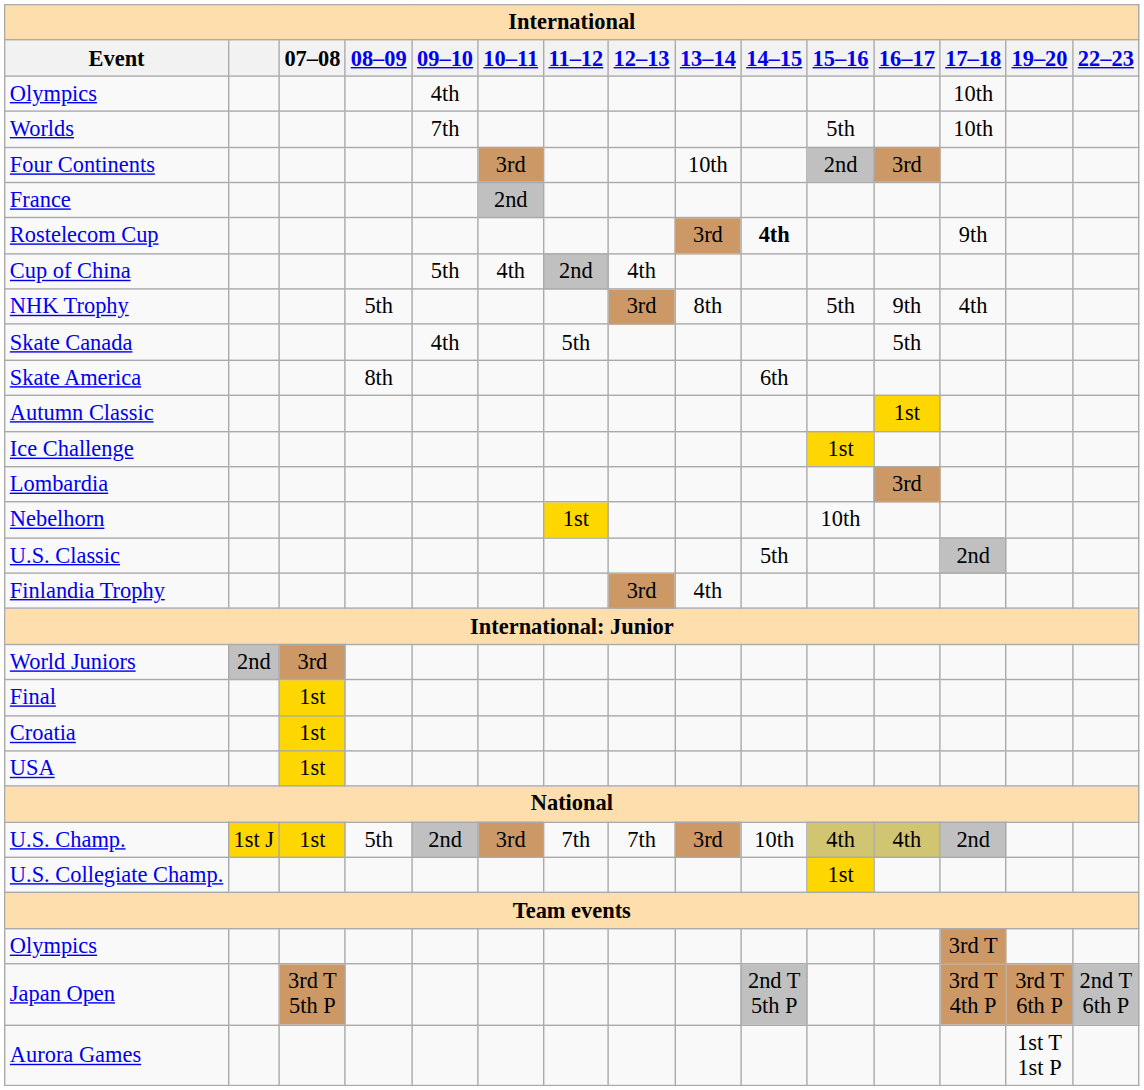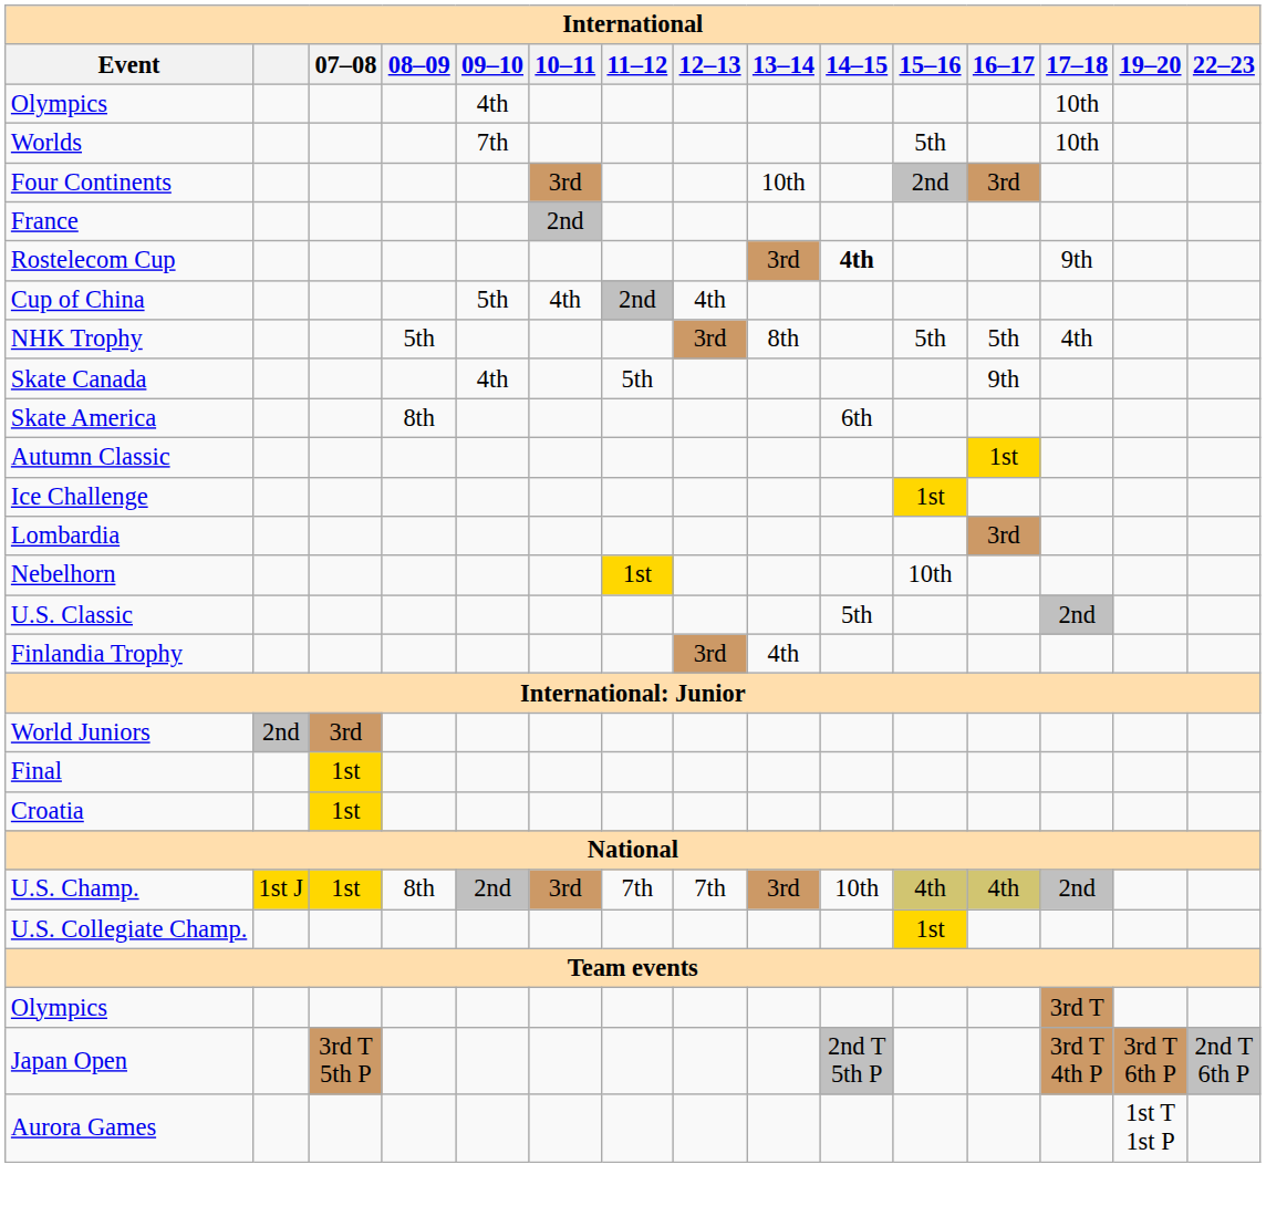NHK Trophy | 16–17: 9th -> 5th
Skate Canada | 16–17: 5th -> 9th
- row: USA | 1st
U.S. Champ. | 08–09: 5th -> 8th
